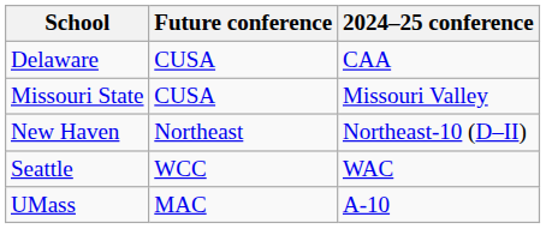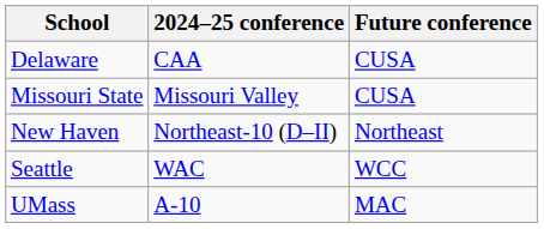columns swapped: 2024–25 conference <-> Future conference
